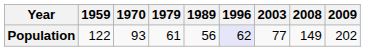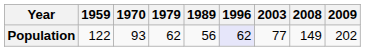Population | 1979: 61 -> 62
